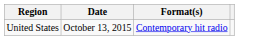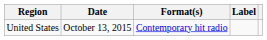+ column: Label
